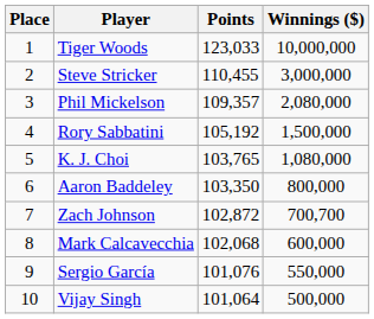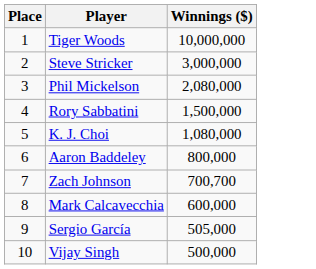- column: Points | 123,033 | 110,455 | 109,357 | 105,192 | 103,765 | 103,350 | 102,872 | 102,068 | 101,076 | 101,064
Sergio García | Winnings ($): 550,000 -> 505,000
